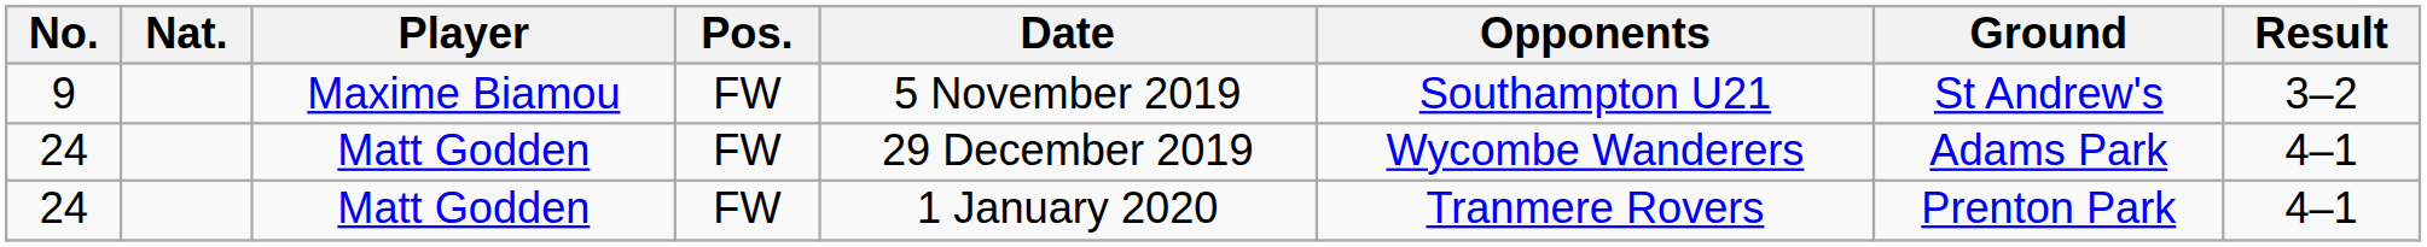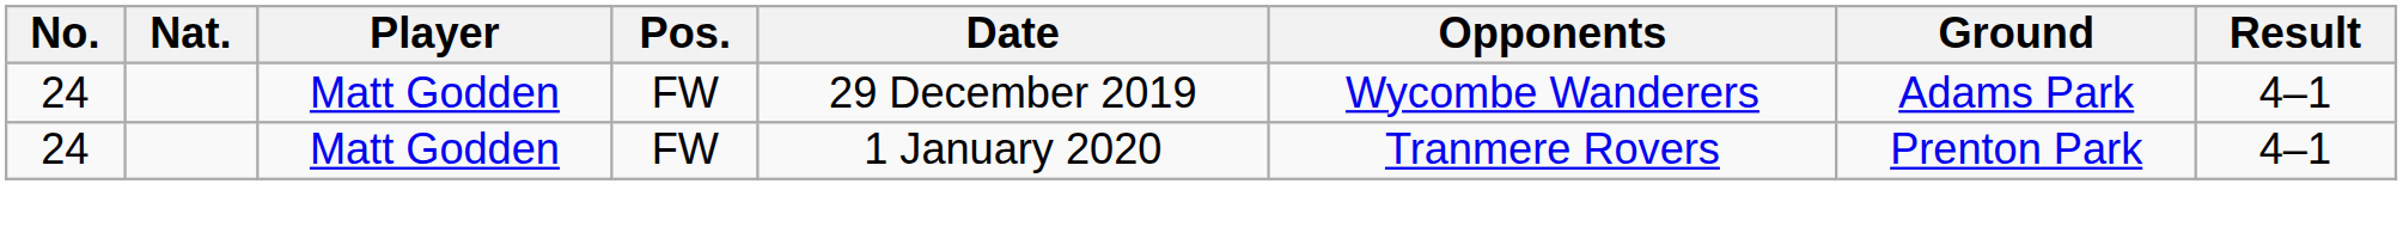- row: 9 | Maxime Biamou | FW | 5 November 2019 | Southampton U21 | St Andrew's | 3–2
